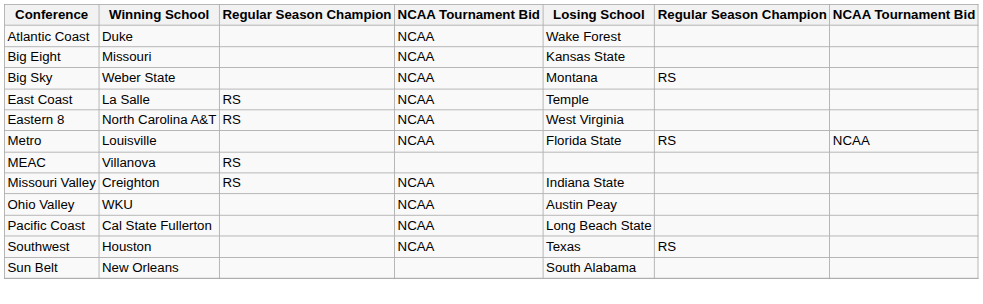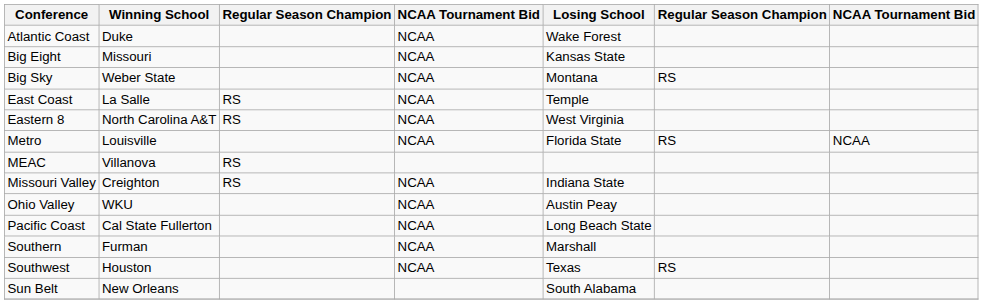+ row: Southern | Furman | NCAA | Marshall
